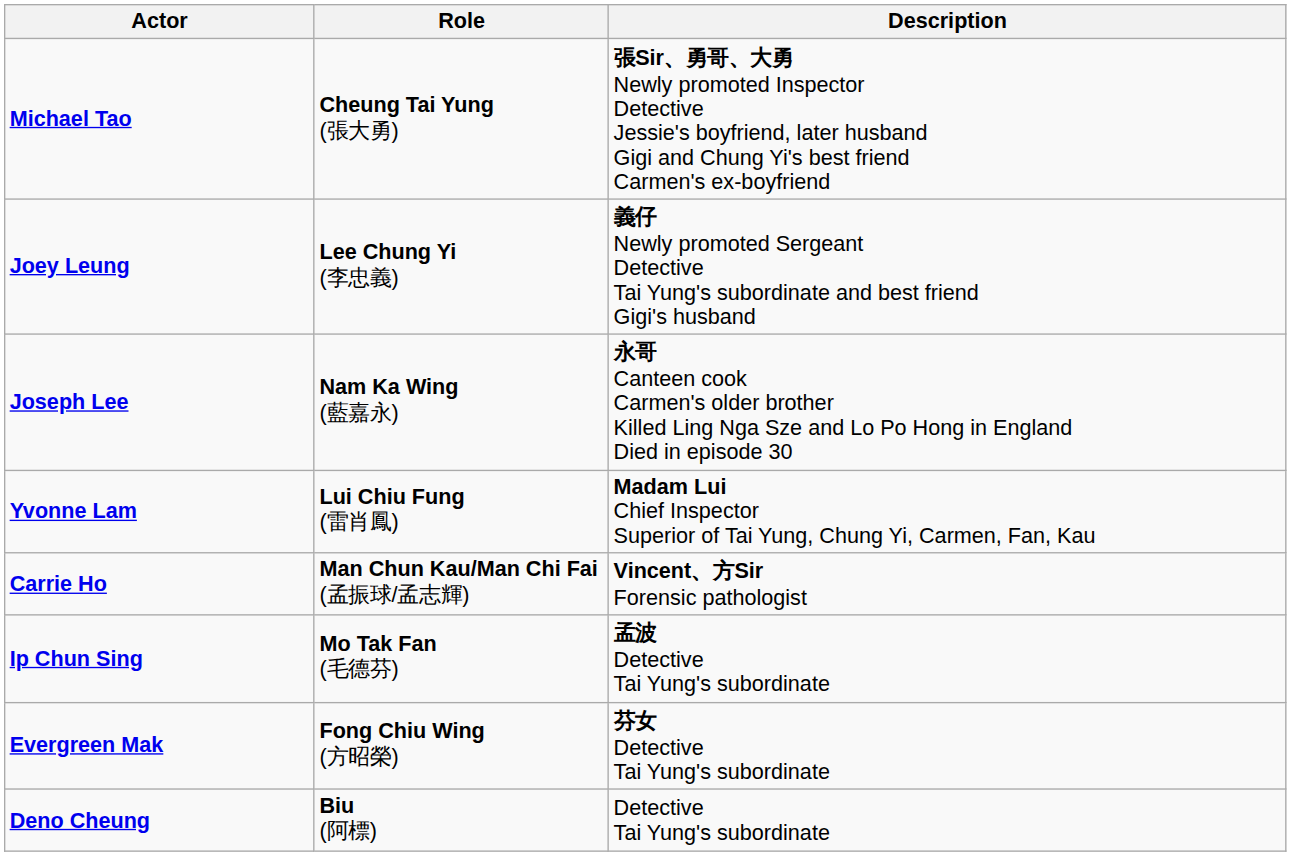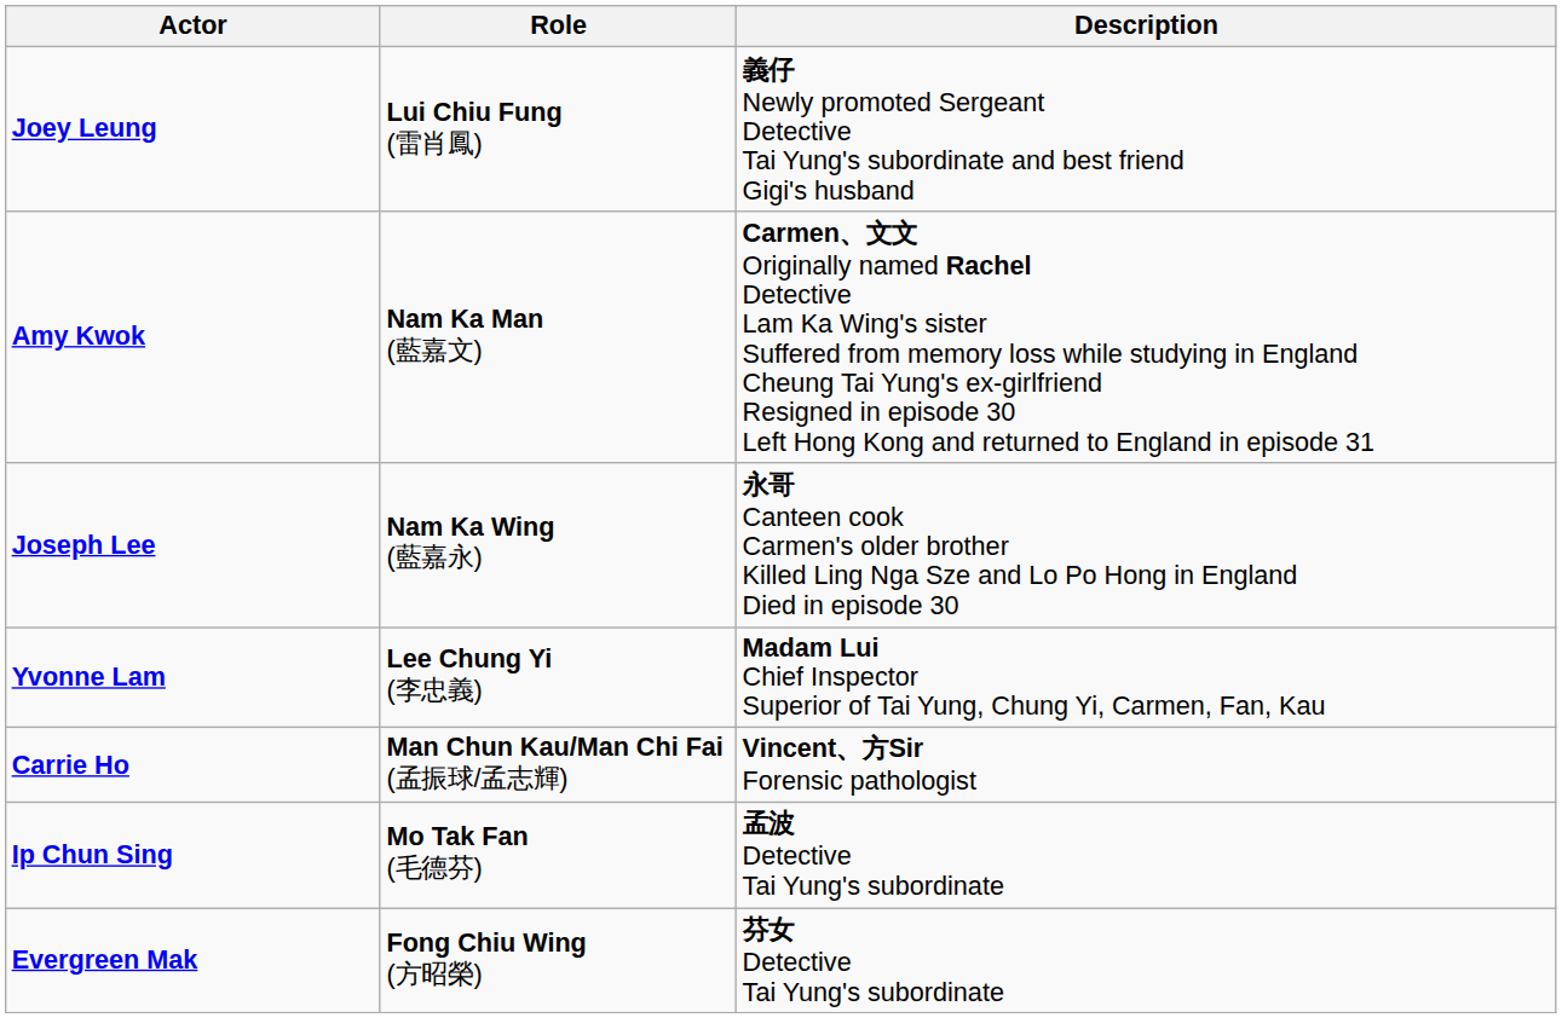- row: Michael Tao | Cheung Tai Yung (張大勇) | 張Sir、勇哥、大勇 Newly promoted Inspector Detective Jessie's boyfriend, later husband Gigi and Chung Yi's best friend Carmen's ex-boyfriend
Joey Leung | Role: Lee Chung Yi (李忠義) -> Lui Chiu Fung (雷肖鳳)
+ row: Amy Kwok | Nam Ka Man (藍嘉文) | Carmen、文文 Originally named Rachel Detective Lam Ka Wing's sister Suffered from memory loss while studying in England Cheung Tai Yung's ex-girlfriend Resigned in episode 30 Left Hong Kong and returned to England in episode 31
Yvonne Lam | Role: Lui Chiu Fung (雷肖鳳) -> Lee Chung Yi (李忠義)
- row: Deno Cheung | Biu (阿標) | Detective Tai Yung's subordinate
